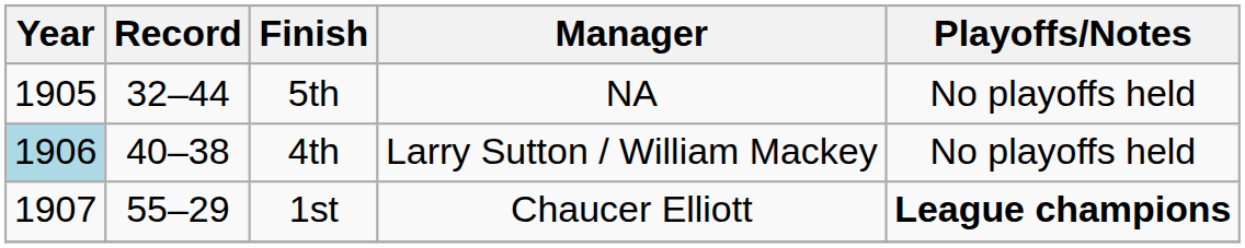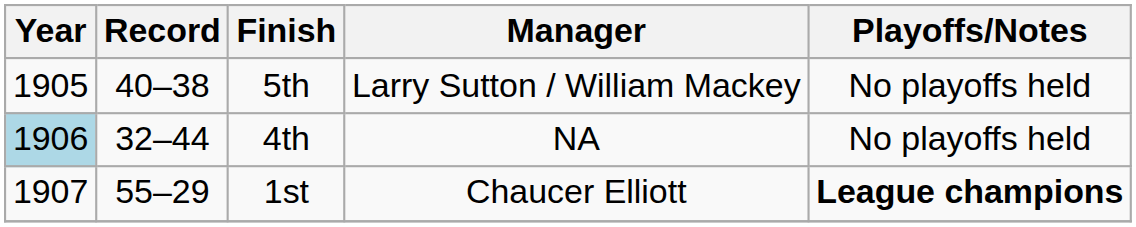5th | Record: 32–44 -> 40–38
5th | Manager: NA -> Larry Sutton / William Mackey
4th | Record: 40–38 -> 32–44
4th | Manager: Larry Sutton / William Mackey -> NA
